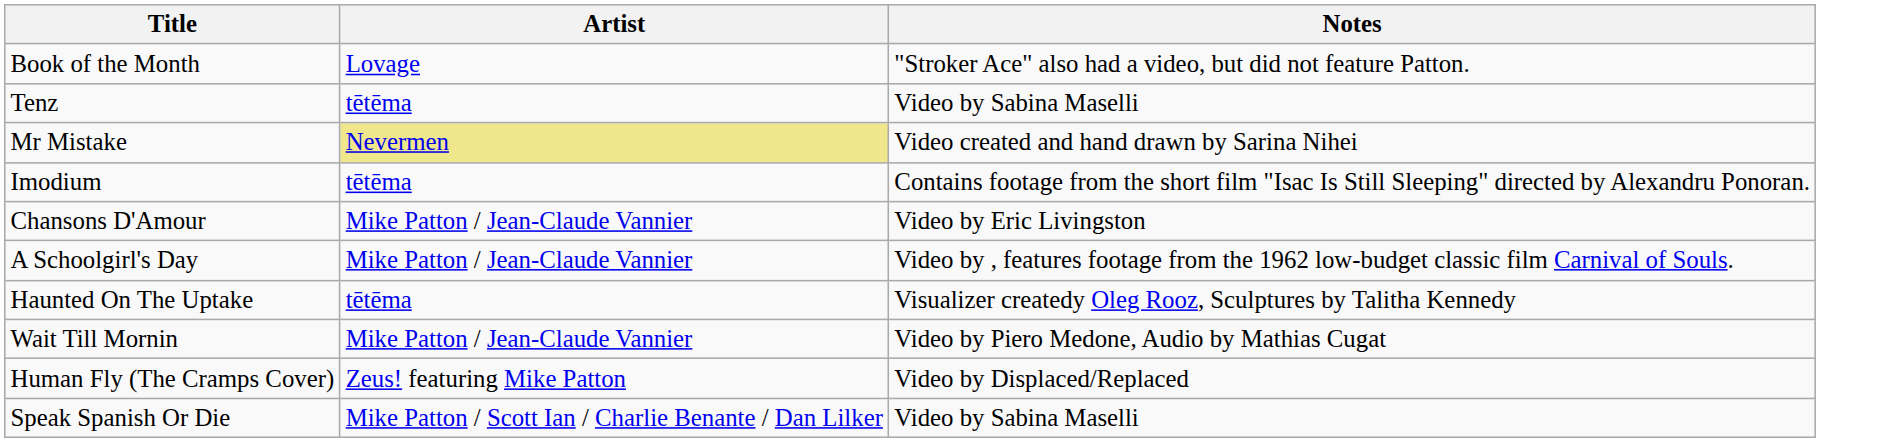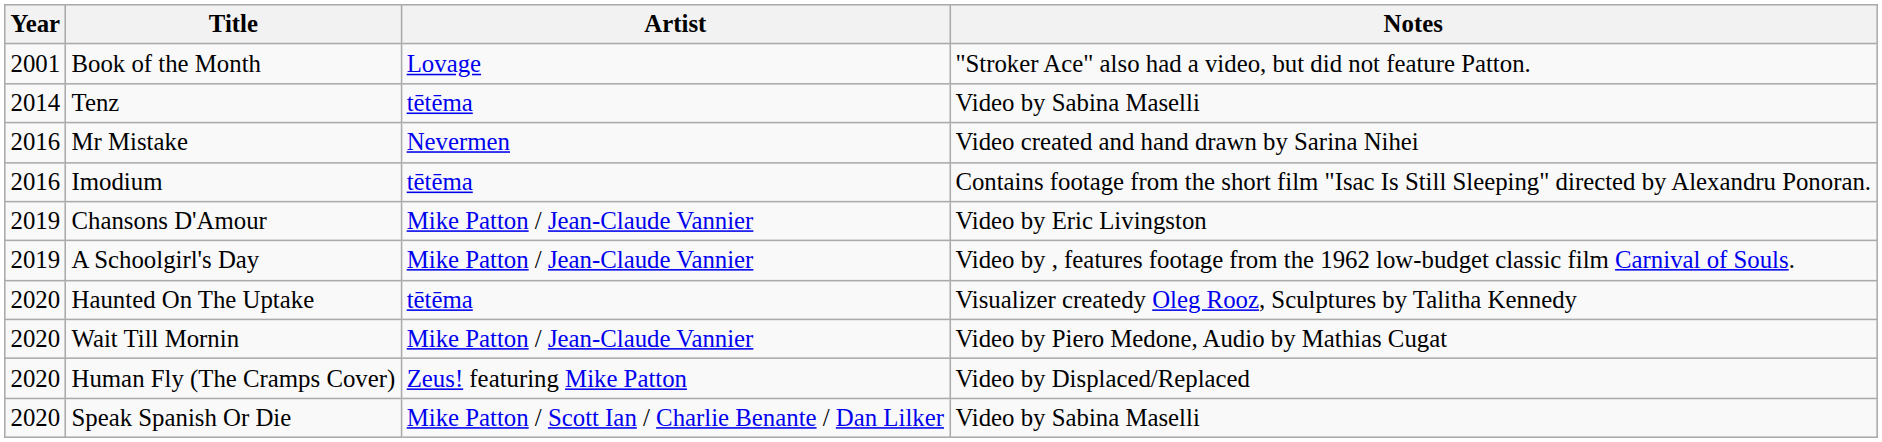+ column: Year | 2001 | 2014 | 2016 | 2016 | 2019 | 2019 | 2020 | 2020 | 2020 | 2020
Mr Mistake | Artist: khaki background -> no background
